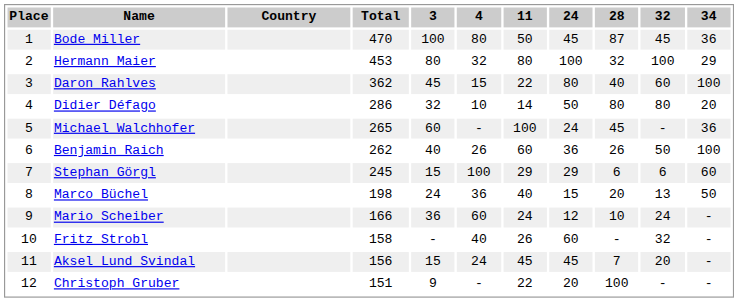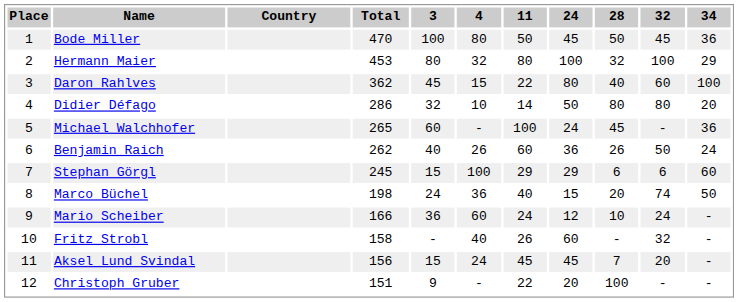Bode Miller | 28: 87 -> 50
Benjamin Raich | 34: 100 -> 24
Marco Büchel | 32: 13 -> 74
